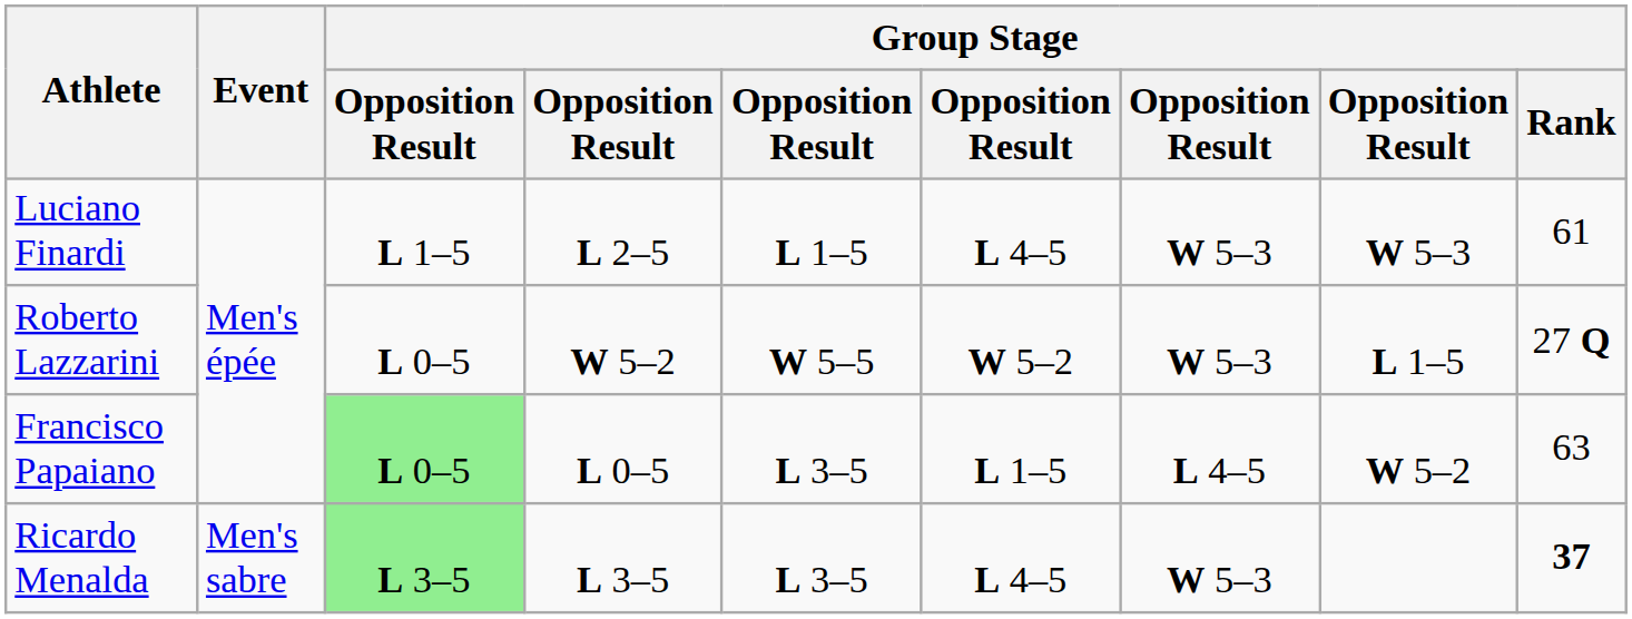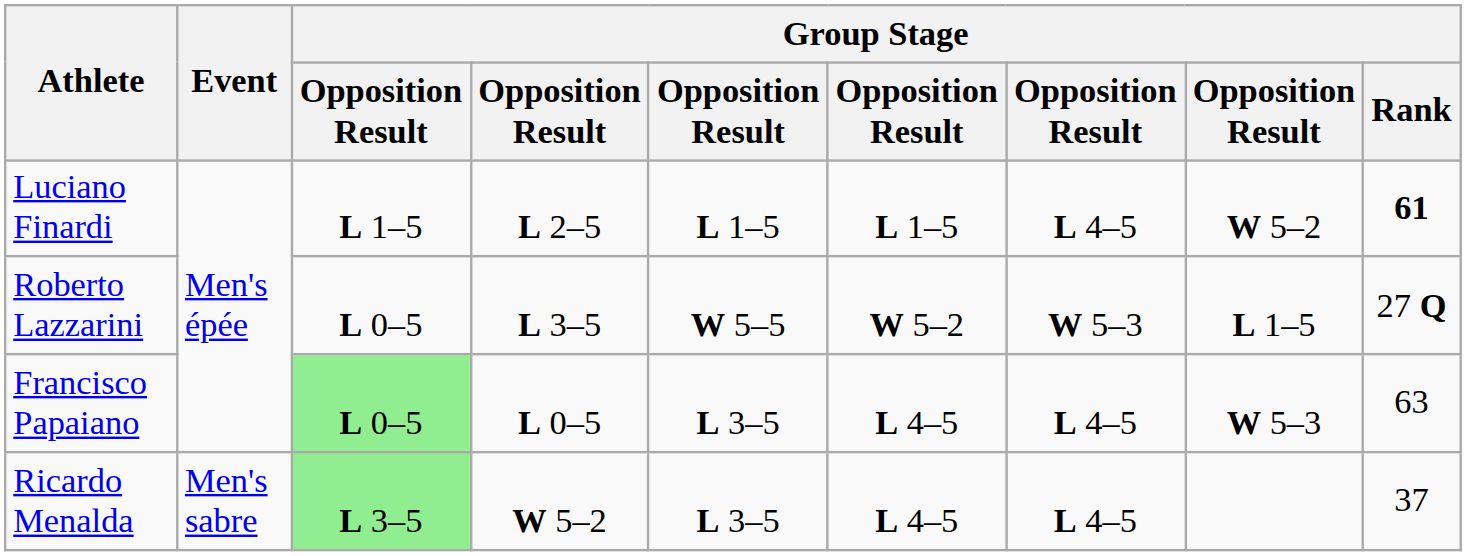Luciano Finardi | column 6: L 4–5 -> L 1–5
Luciano Finardi | column 7: W 5–3 -> L 4–5
Luciano Finardi | column 8: W 5–3 -> W 5–2
Luciano Finardi | Group Stage / Rank: normal -> bold
Roberto Lazzarini | column 4: W 5–2 -> L 3–5
Francisco Papaiano | column 6: L 1–5 -> L 4–5
Francisco Papaiano | column 8: W 5–2 -> W 5–3
Ricardo Menalda | column 4: L 3–5 -> W 5–2
Ricardo Menalda | column 7: W 5–3 -> L 4–5
Ricardo Menalda | Group Stage / Rank: bold -> normal
